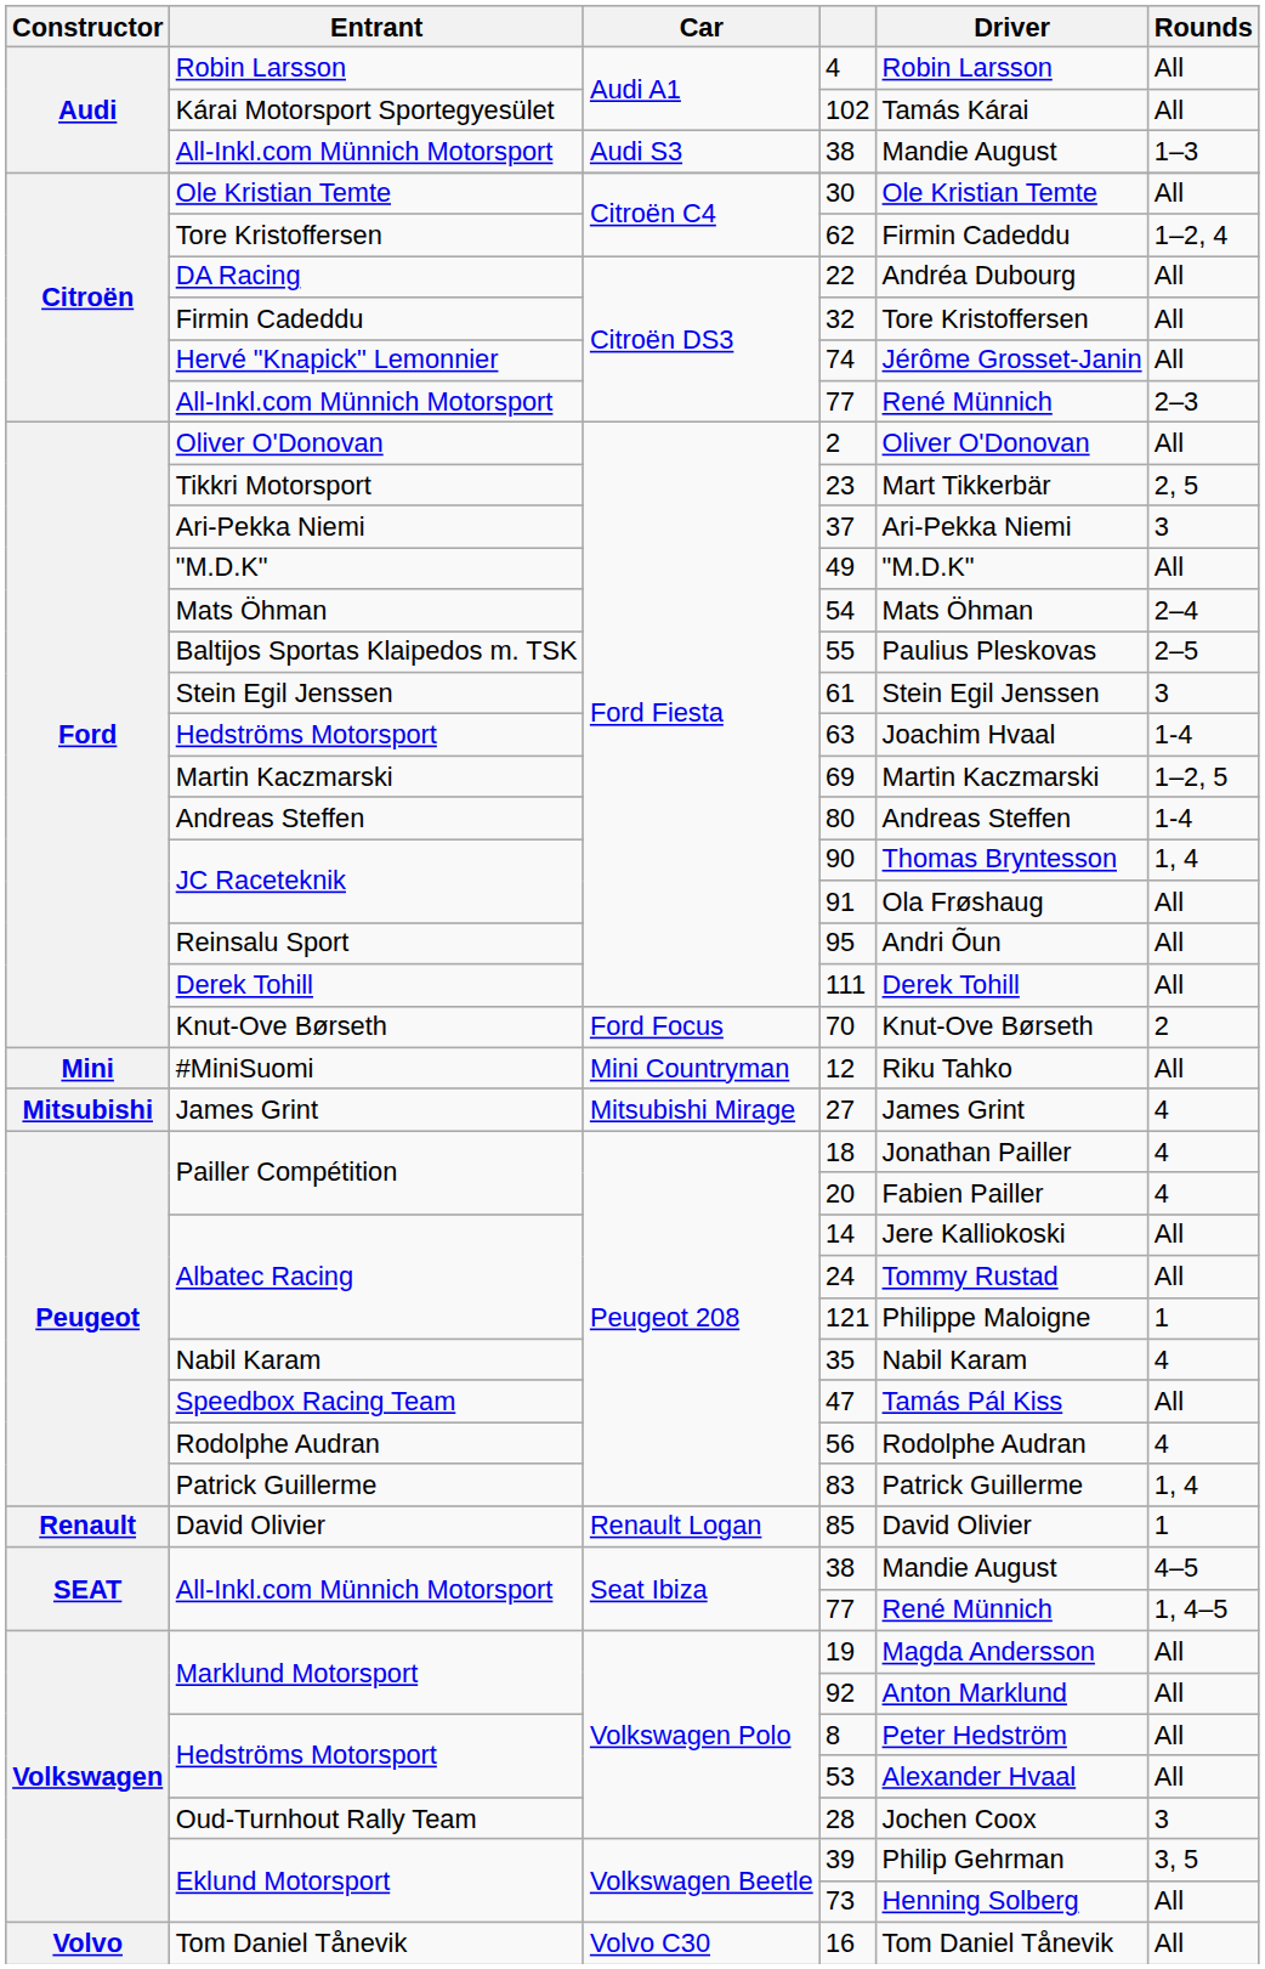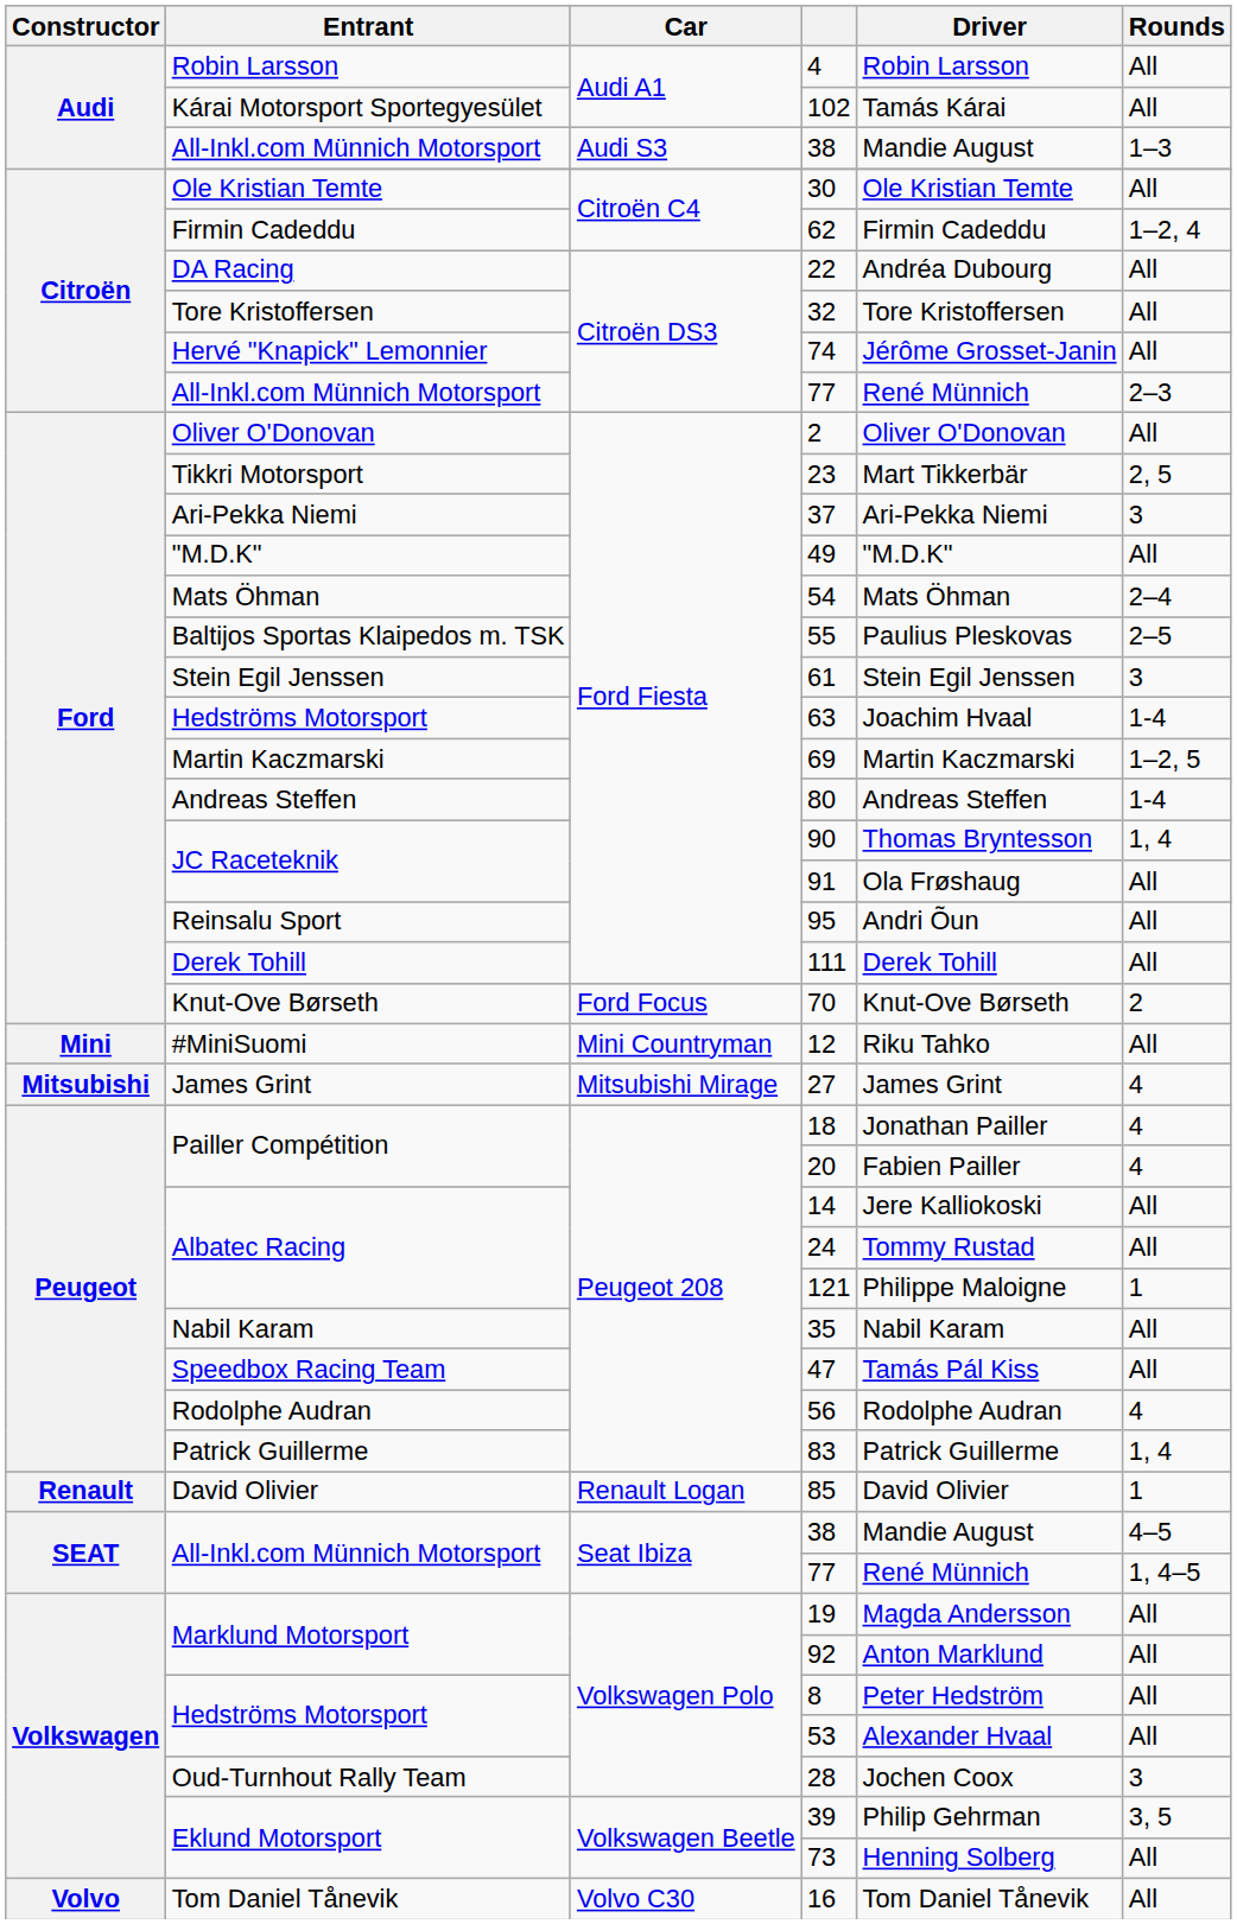62 | Entrant: Tore Kristoffersen -> Firmin Cadeddu
32 | Entrant: Firmin Cadeddu -> Tore Kristoffersen
35 | Rounds: 4 -> All
